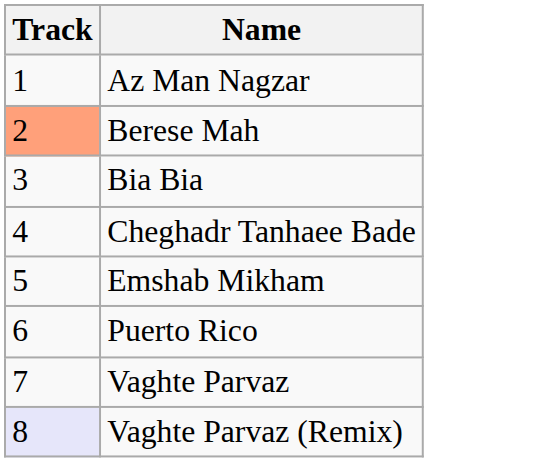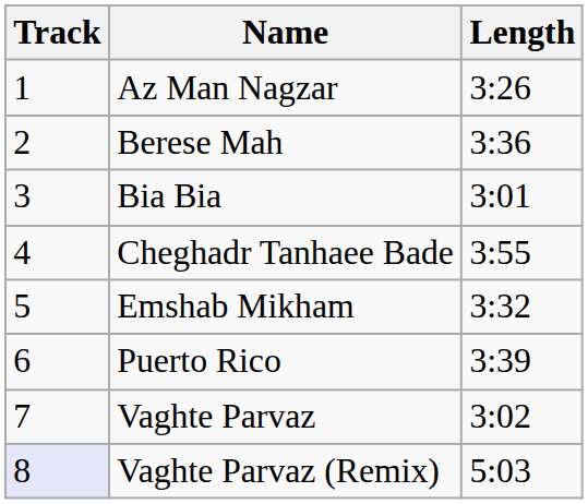+ column: Length | 3:26 | 3:36 | 3:01 | 3:55 | 3:32 | 3:39 | 3:02 | 5:03
Berese Mah | Track: lightsalmon background -> no background
